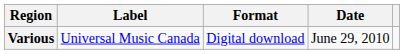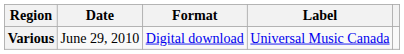columns swapped: Date <-> Label
